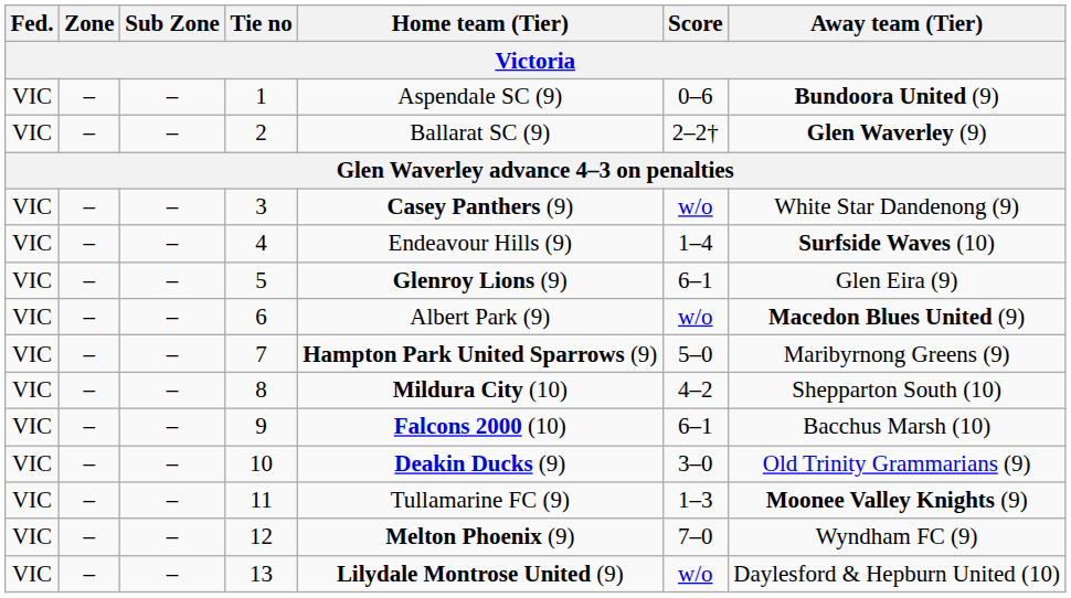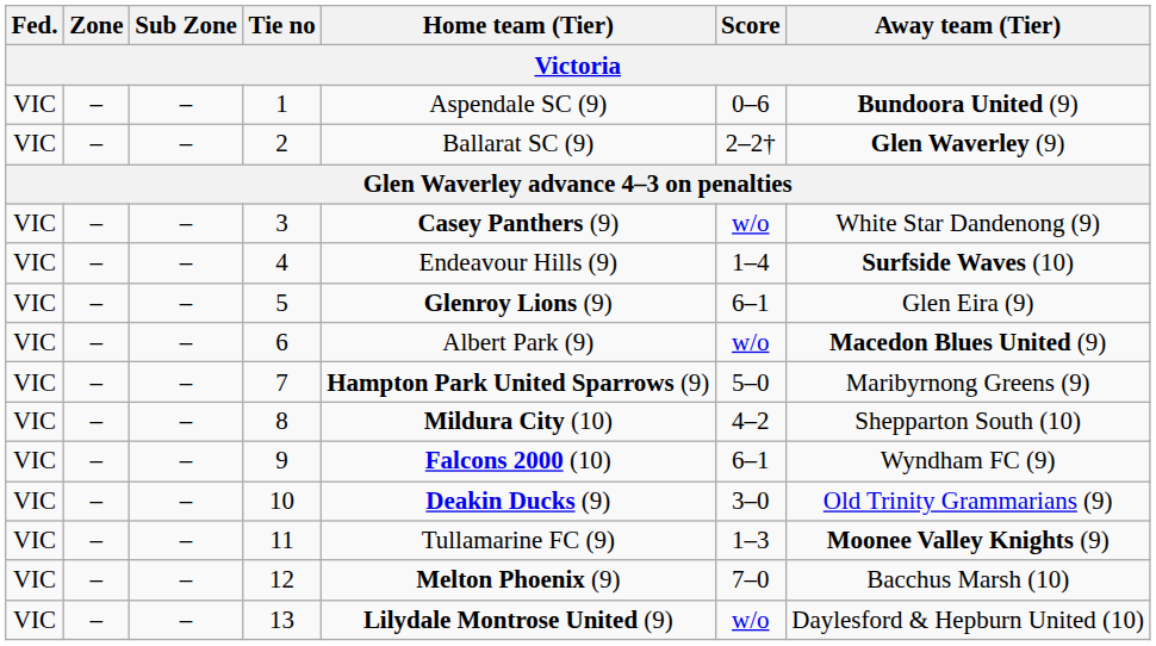9 | Away team (Tier): Bacchus Marsh (10) -> Wyndham FC (9)
12 | Away team (Tier): Wyndham FC (9) -> Bacchus Marsh (10)
